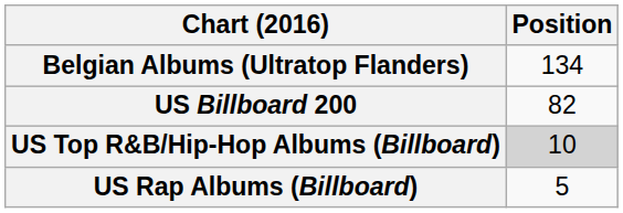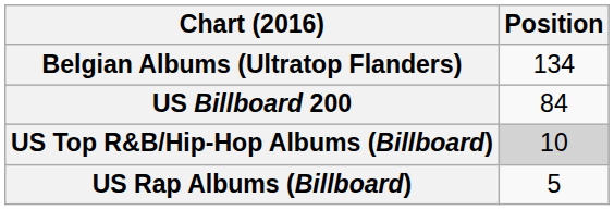US Billboard 200 | Position: 82 -> 84
